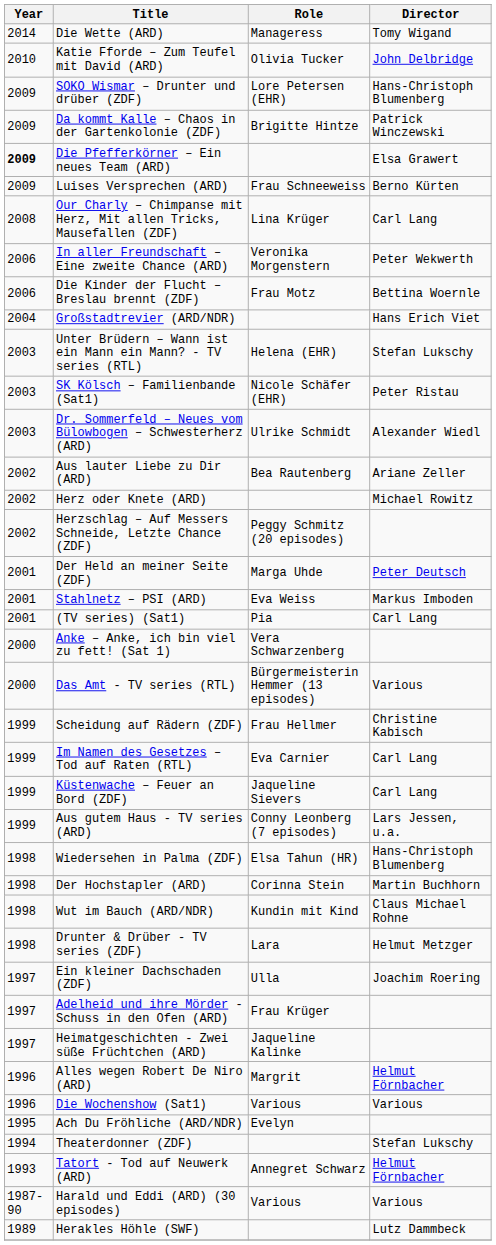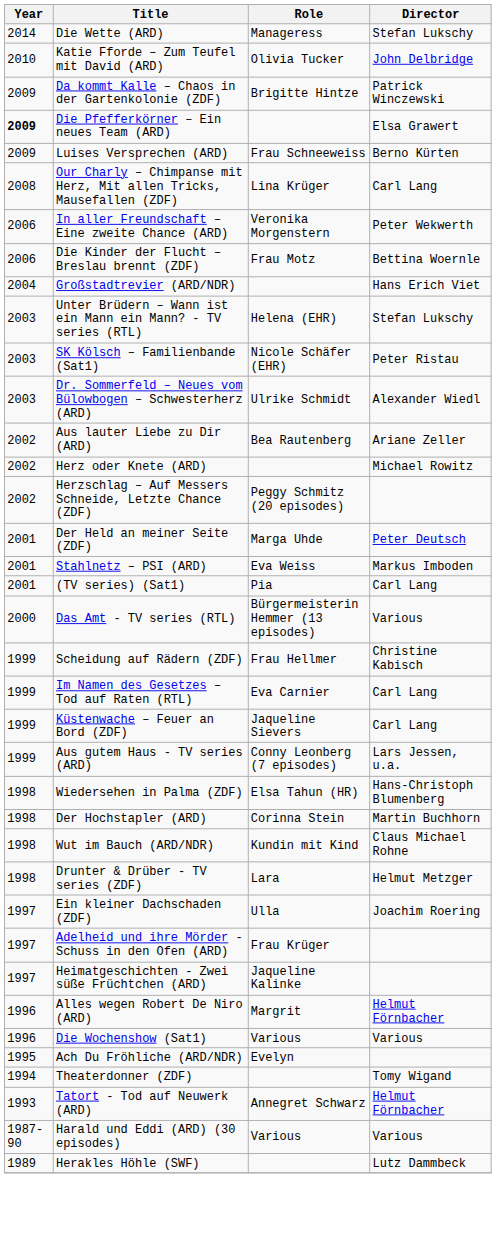Die Wette (ARD) | Director: Tomy Wigand -> Stefan Lukschy
- row: 2009 | SOKO Wismar – Drunter und drüber (ZDF) | Lore Petersen (EHR) | Hans-Christoph Blumenberg
- row: 2000 | Anke – Anke, ich bin viel zu fett! (Sat 1) | Vera Schwarzenberg
Theaterdonner (ZDF) | Director: Stefan Lukschy -> Tomy Wigand
